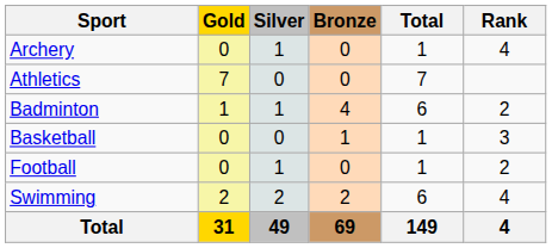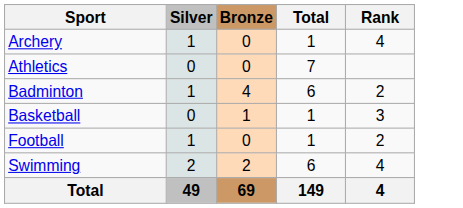- column: Gold | 0 | 7 | 1 | 0 | 0 | 2 | 31
